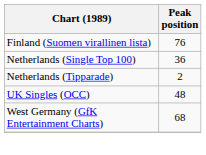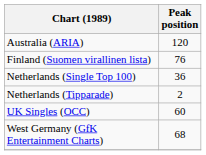+ row: Australia (ARIA) | 120
UK Singles (OCC) | Peak position: 48 -> 60
